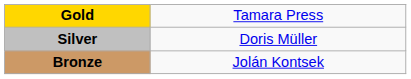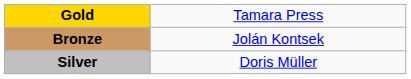rows swapped: Silver <-> Bronze
